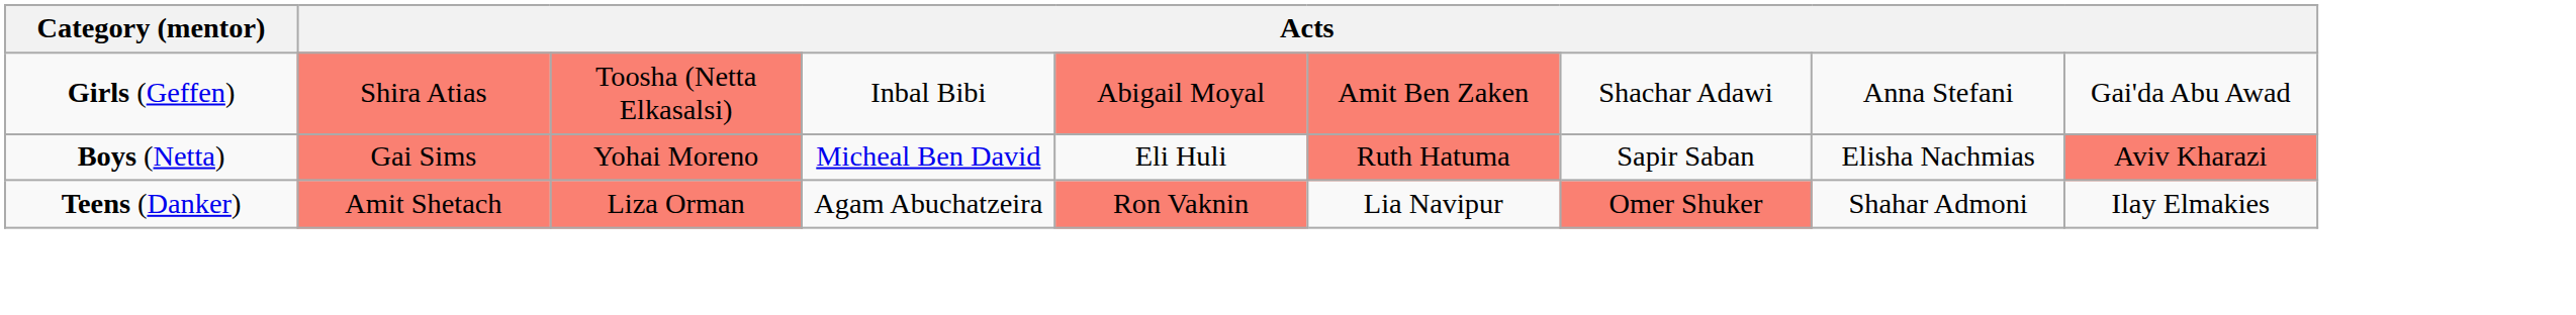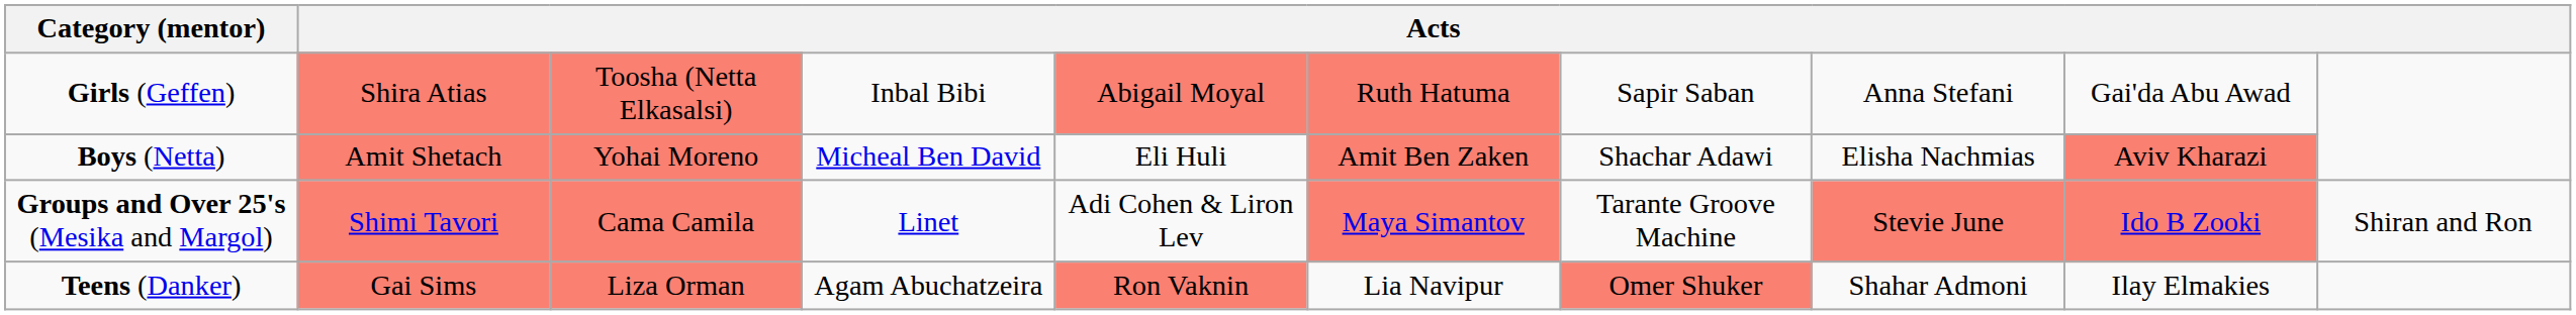Girls (Geffen) | column 6: Amit Ben Zaken -> Ruth Hatuma
Girls (Geffen) | column 7: Shachar Adawi -> Sapir Saban
Boys (Netta) | column 2: Gai Sims -> Amit Shetach
Boys (Netta) | column 6: Ruth Hatuma -> Amit Ben Zaken
Boys (Netta) | column 7: Sapir Saban -> Shachar Adawi
+ row: Groups and Over 25's (Mesika and Margol) | Shimi Tavori | Cama Camila | Linet | Adi Cohen & Liron Lev | Maya Simantov | Tarante Groove Machine | Stevie June | Ido B Zooki | Shiran and Ron
Teens (Danker) | column 2: Amit Shetach -> Gai Sims
